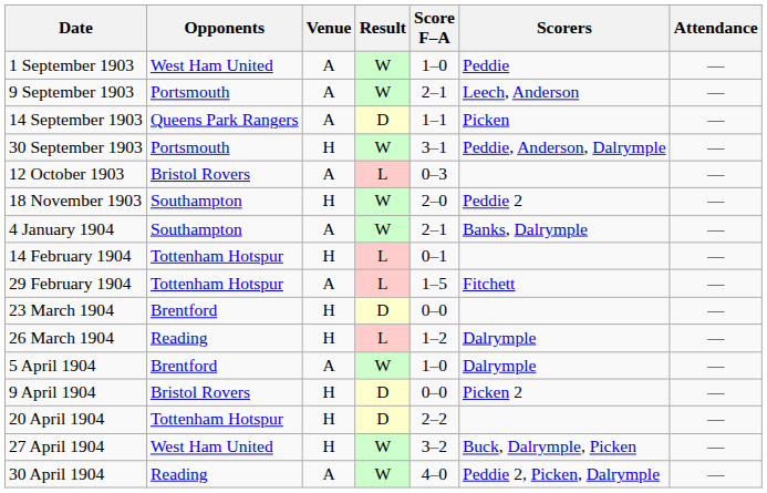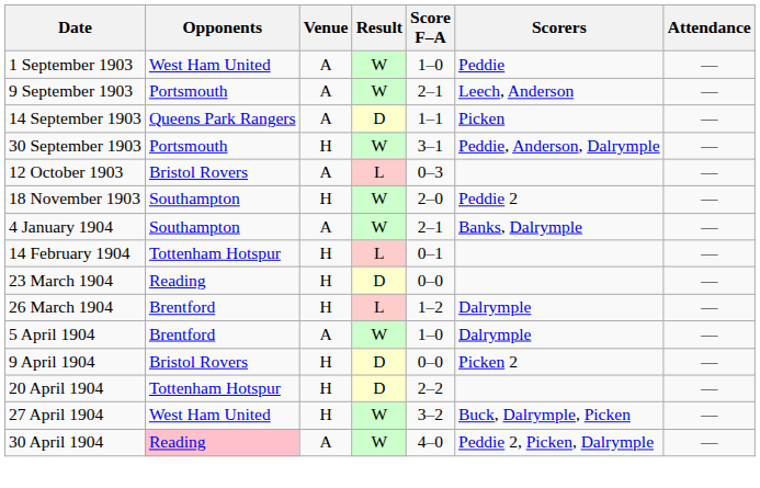- row: 29 February 1904 | Tottenham Hotspur | A | L | 1–5 | Fitchett | —
23 March 1904 | Opponents: Brentford -> Reading
26 March 1904 | Opponents: Reading -> Brentford
30 April 1904 | Opponents: no background -> pink background
